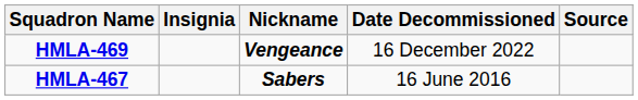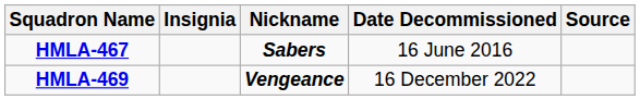rows swapped: HMLA-467 <-> HMLA-469
